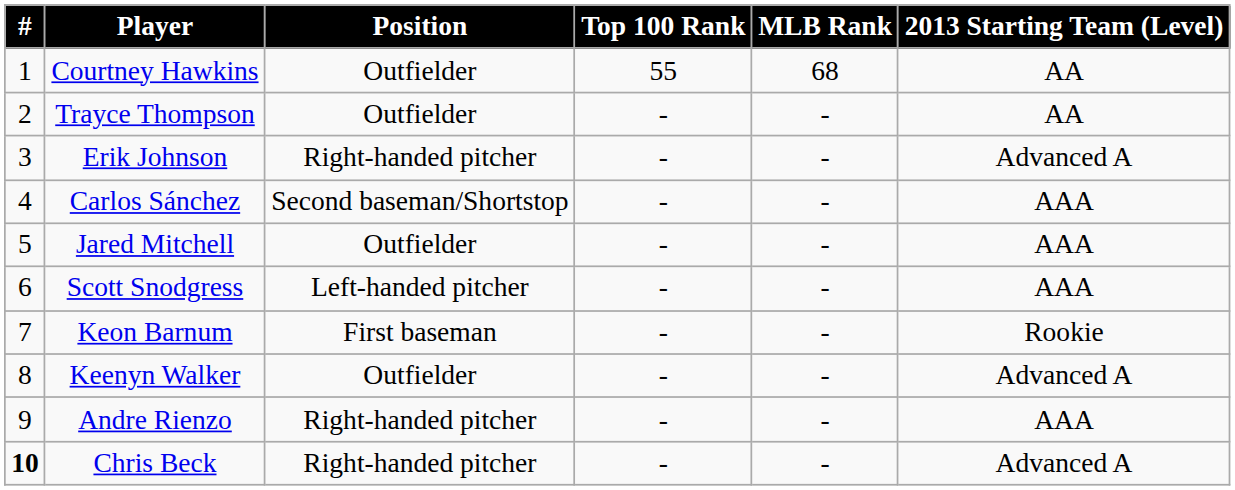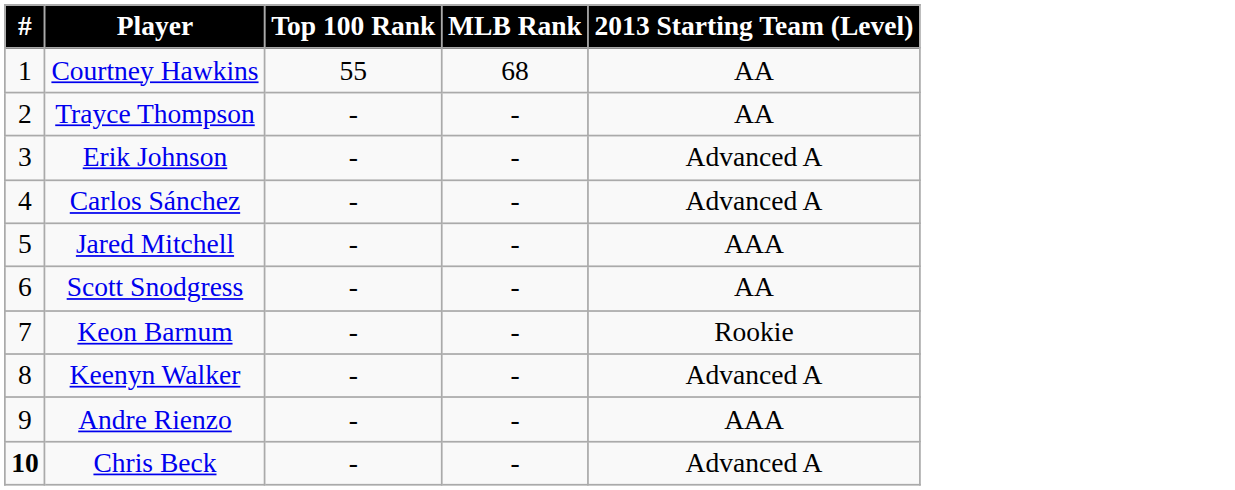- column: Position | Outfielder | Outfielder | Right-handed pitcher | Second baseman/Shortstop | Outfielder | Left-handed pitcher | First baseman | Outfielder | Right-handed pitcher | Right-handed pitcher
Carlos Sánchez | 2013 Starting Team (Level): AAA -> Advanced A
Scott Snodgress | 2013 Starting Team (Level): AAA -> AA
